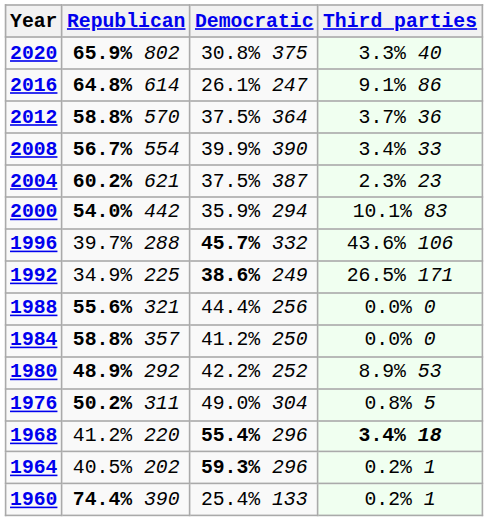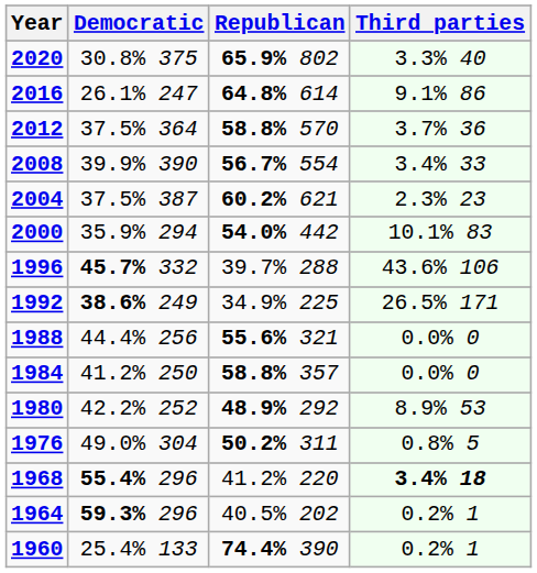columns swapped: Republican <-> Democratic
